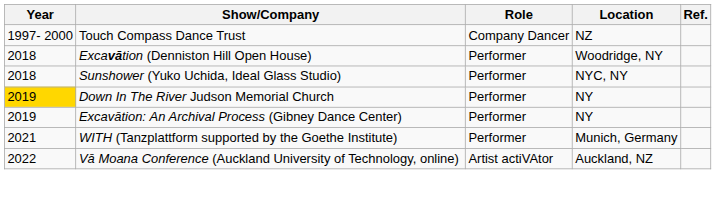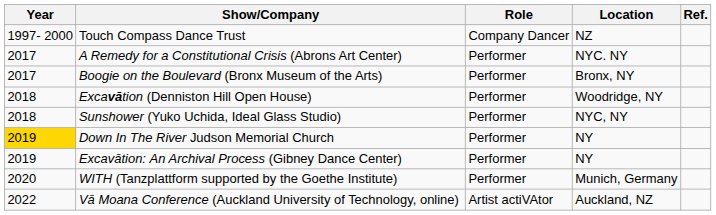+ row: 2017 | A Remedy for a Constitutional Crisis (Abrons Art Center) | Performer | NYC. NY
+ row: 2017 | Boogie on the Boulevard (Bronx Museum of the Arts) | Performer | Bronx, NY
WITH (Tanzplattform supported by the Goethe Institute) | Year: 2021 -> 2020
